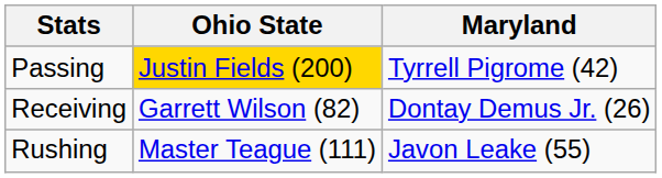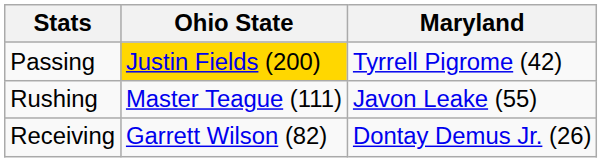rows swapped: Rushing <-> Receiving
